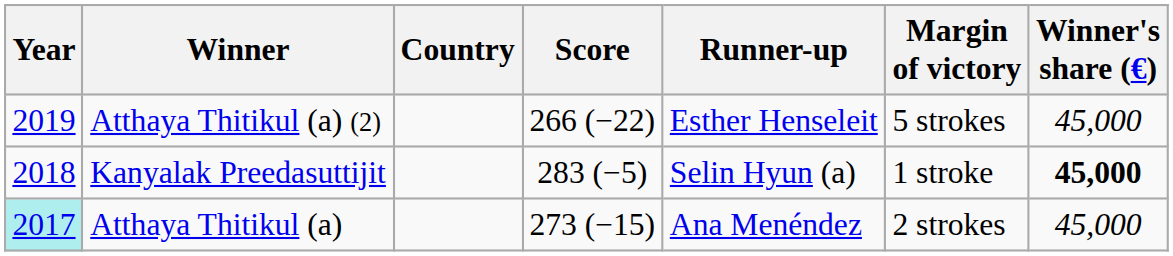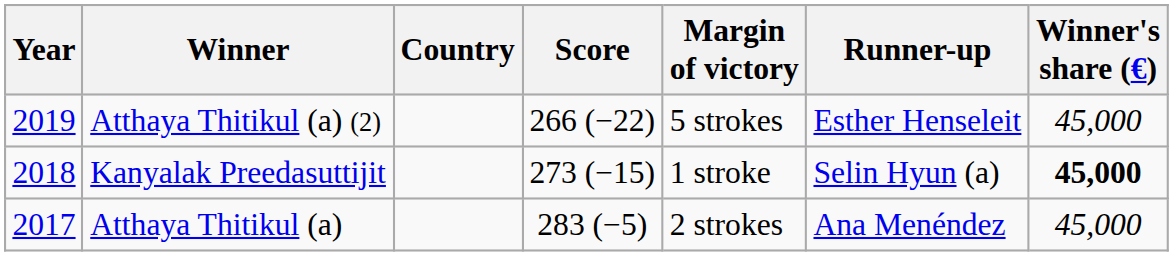columns swapped: Margin of victory <-> Runner-up
Kanyalak Preedasuttijit | Score: 283 (−5) -> 273 (−15)
Atthaya Thitikul (a) | Year: paleturquoise background -> no background
Atthaya Thitikul (a) | Score: 273 (−15) -> 283 (−5)
